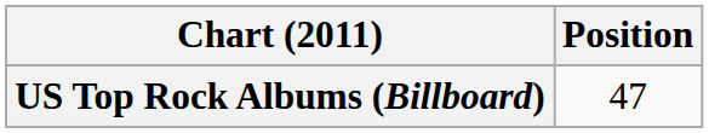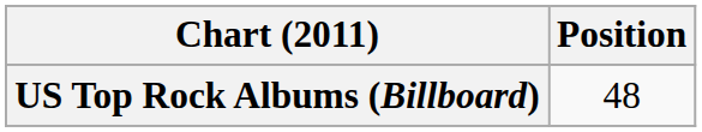US Top Rock Albums (Billboard) | Position: 47 -> 48
